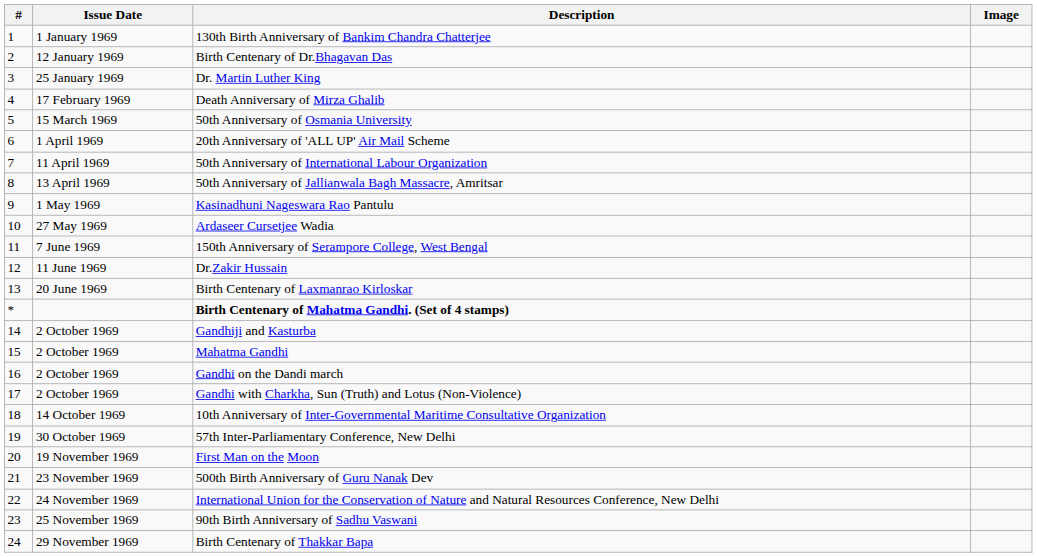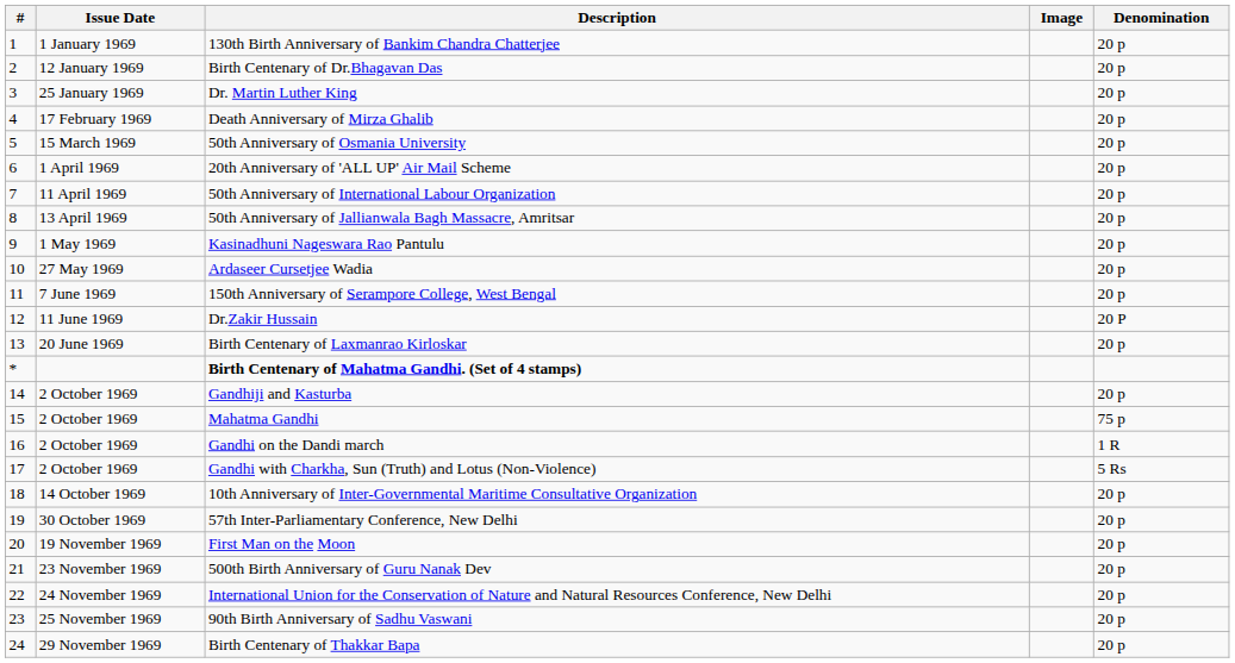+ column: Denomination | 20 p | 20 p | 20 p | 20 p | 20 p | 20 p | 20 p | 20 p | 20 p | 20 p | 20 p | 20 P | 20 p | 20 p | 75 p | 1 R | 5 Rs | 20 p | 20 p | 20 p | 20 p | 20 p | 20 p | 20 p
